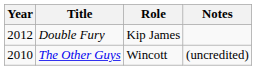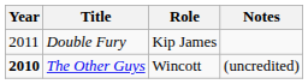Double Fury | Year: 2012 -> 2011
The Other Guys | Year: normal -> bold
